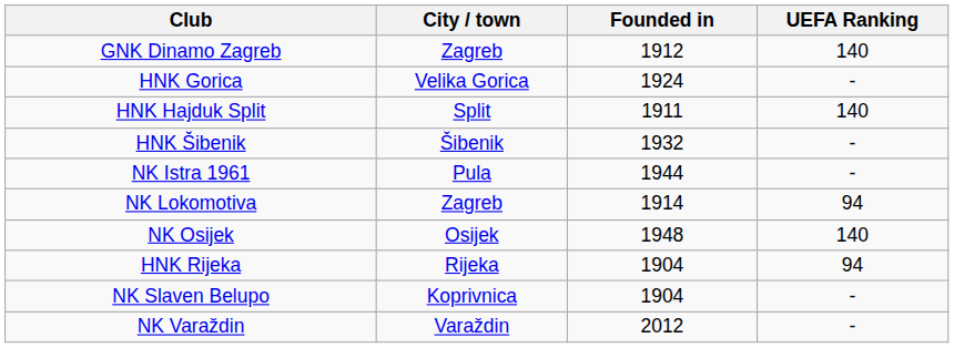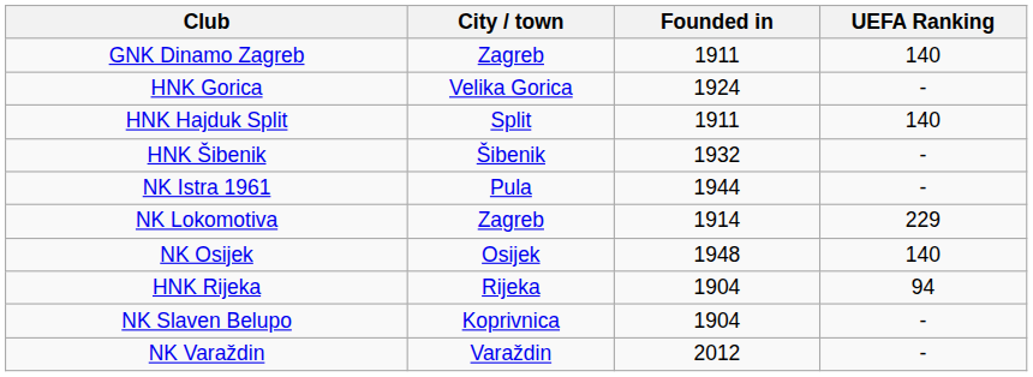GNK Dinamo Zagreb | Founded in: 1912 -> 1911
NK Lokomotiva | UEFA Ranking: 94 -> 229
